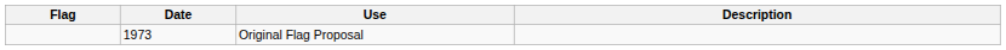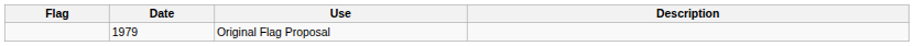Original Flag Proposal | Date: 1973 -> 1979
